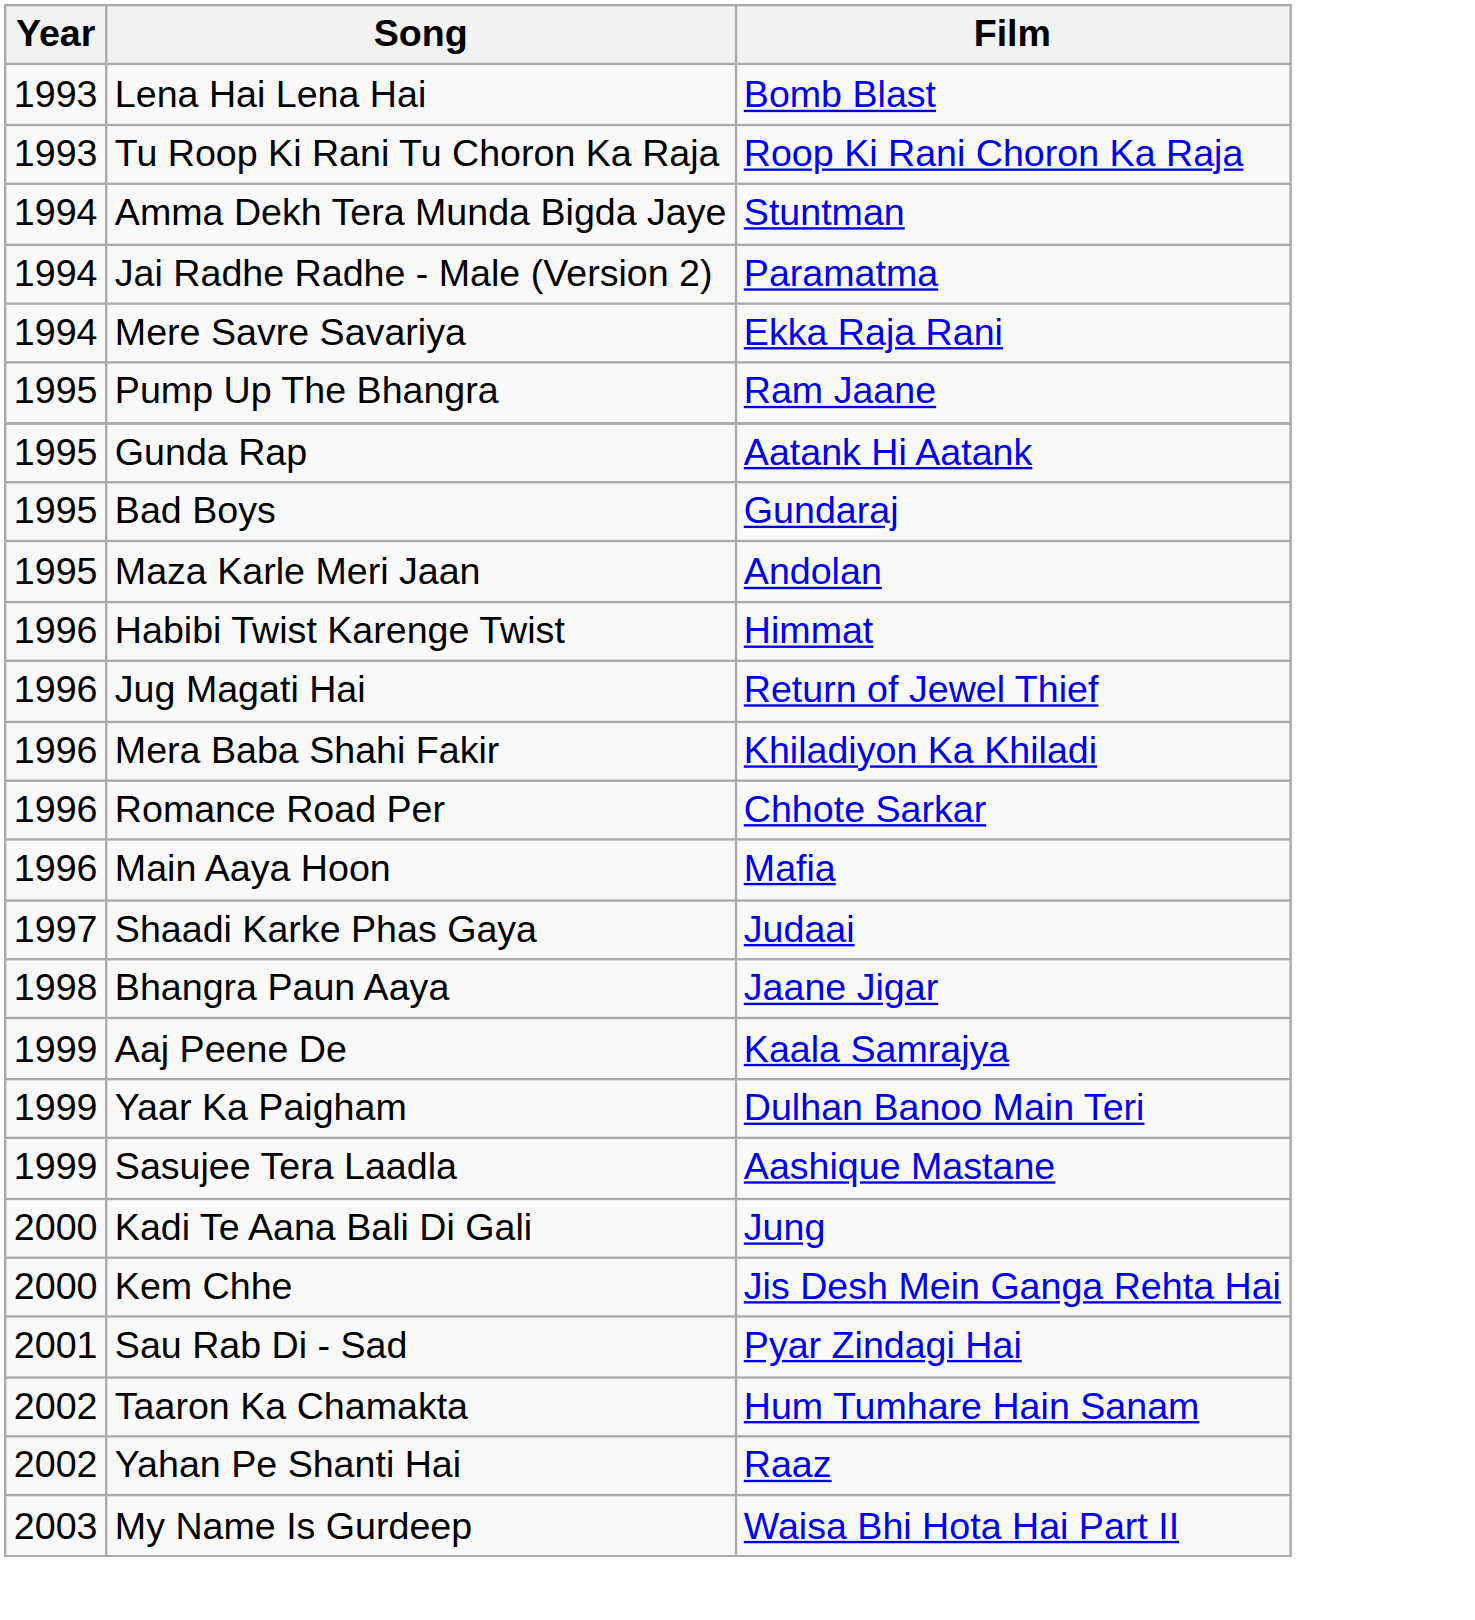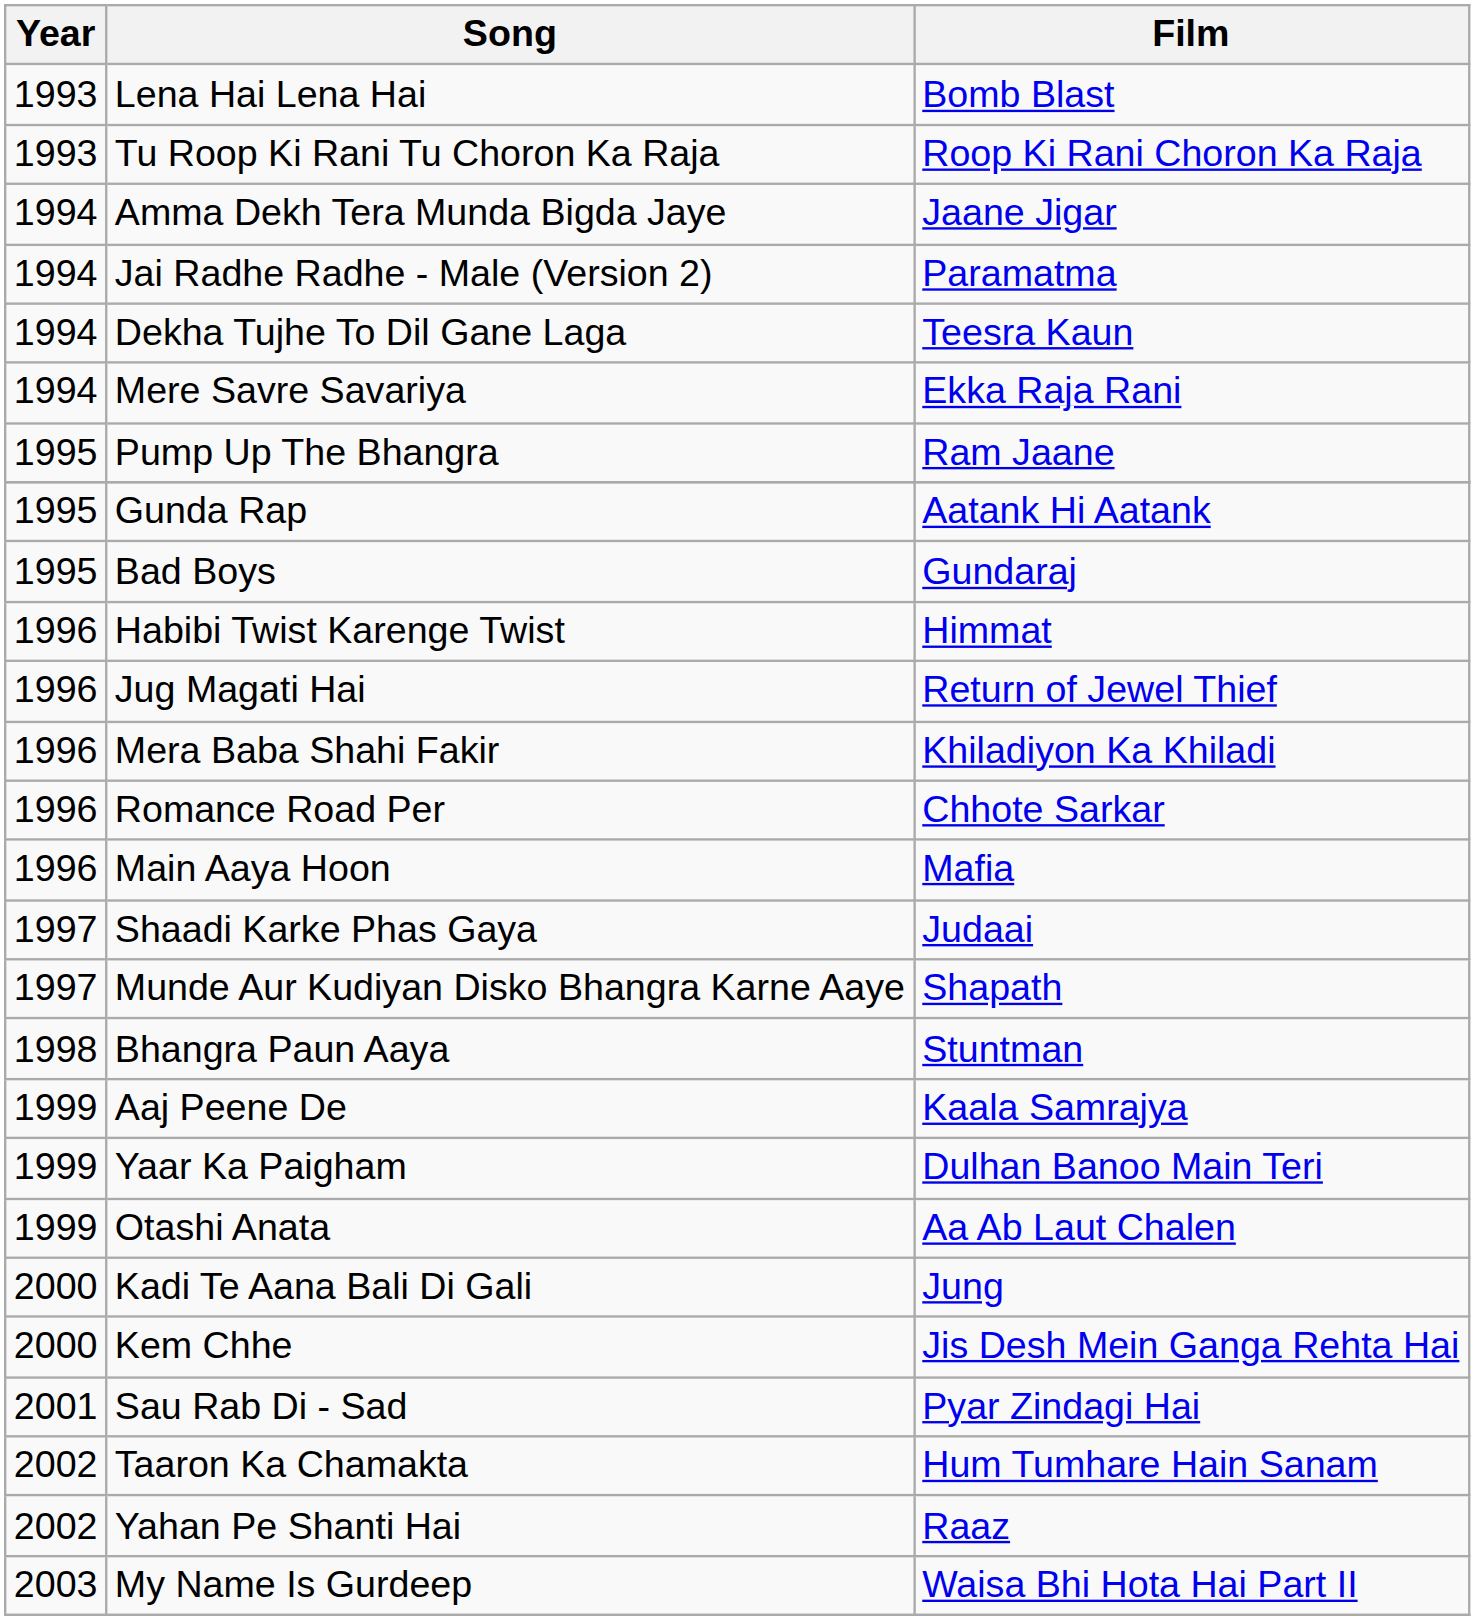Amma Dekh Tera Munda Bigda Jaye | Film: Stuntman -> Jaane Jigar
+ row: 1994 | Dekha Tujhe To Dil Gane Laga | Teesra Kaun
- row: 1995 | Maza Karle Meri Jaan | Andolan
+ row: 1997 | Munde Aur Kudiyan Disko Bhangra Karne Aaye | Shapath
Bhangra Paun Aaya | Film: Jaane Jigar -> Stuntman
- row: 1999 | Sasujee Tera Laadla | Aashique Mastane
+ row: 1999 | Otashi Anata | Aa Ab Laut Chalen
